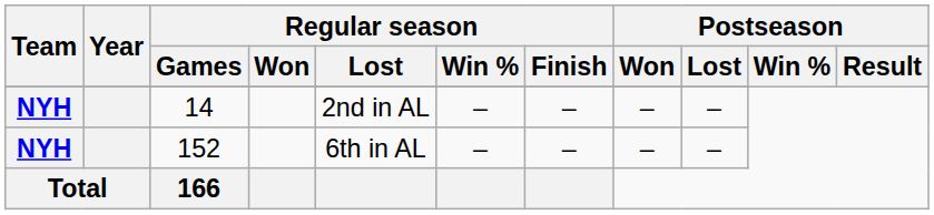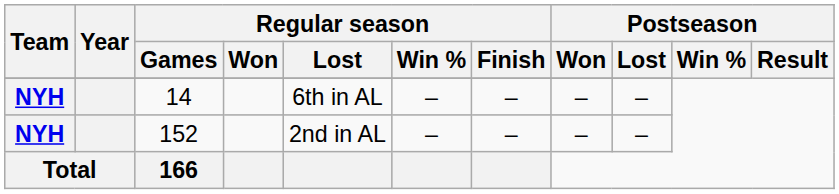14 | Regular season / Lost: 2nd in AL -> 6th in AL
152 | Regular season / Lost: 6th in AL -> 2nd in AL
